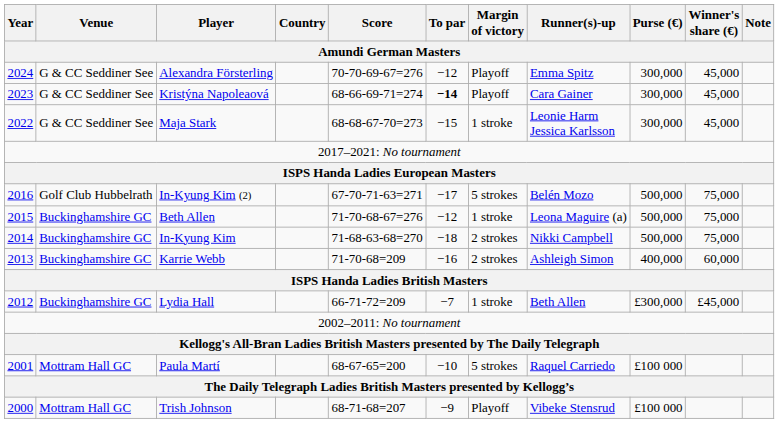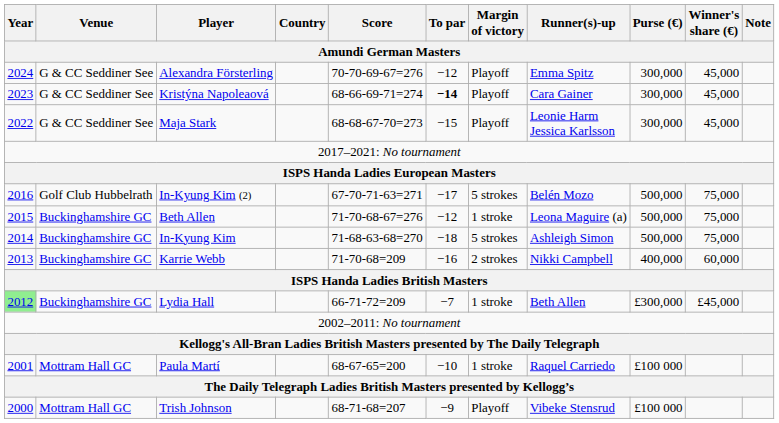Maja Stark | Margin of victory: 1 stroke -> Playoff
In-Kyung Kim | Margin of victory: 2 strokes -> 5 strokes
In-Kyung Kim | Runner(s)-up: Nikki Campbell -> Ashleigh Simon
Karrie Webb | Runner(s)-up: Ashleigh Simon -> Nikki Campbell
Lydia Hall | Year: no background -> lightgreen background
Paula Martí | Margin of victory: 5 strokes -> 1 stroke
